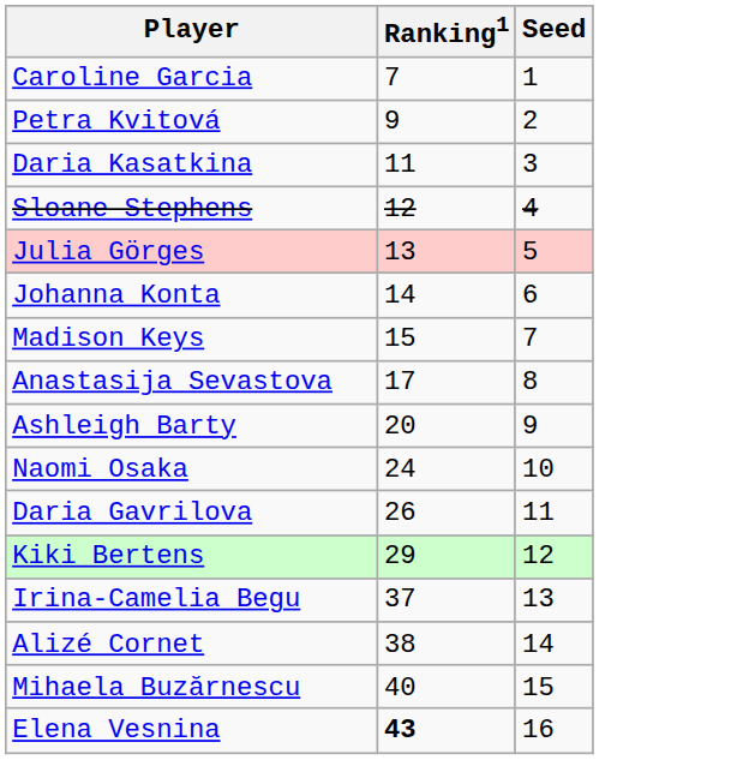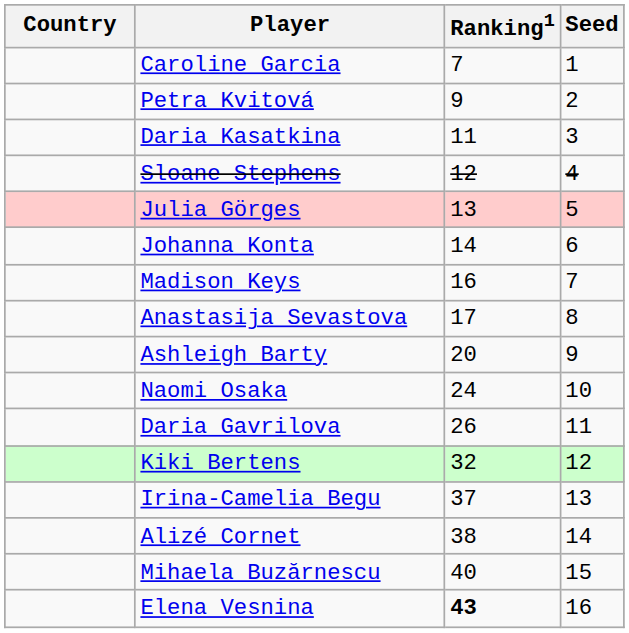+ column: Country
Madison Keys | Ranking1: 15 -> 16
Kiki Bertens | Ranking1: 29 -> 32
